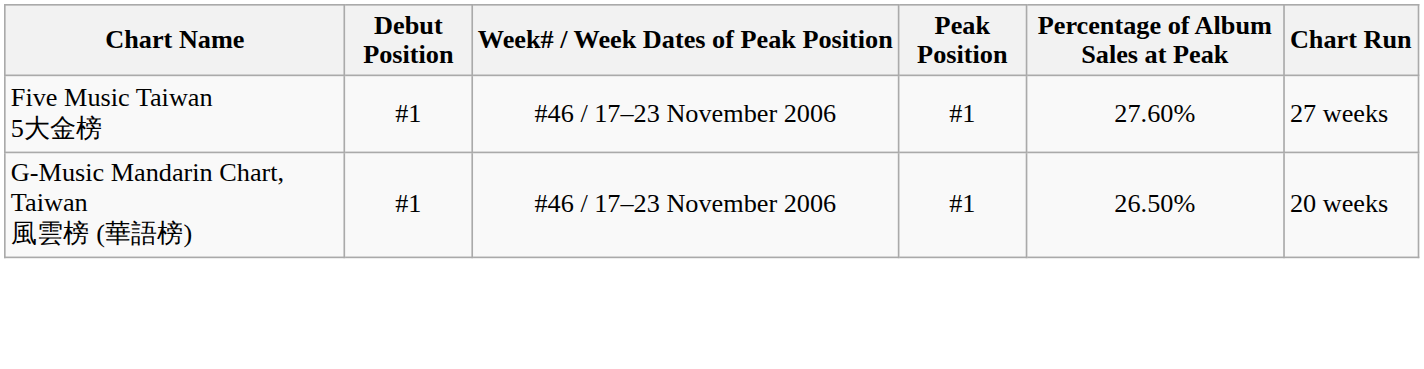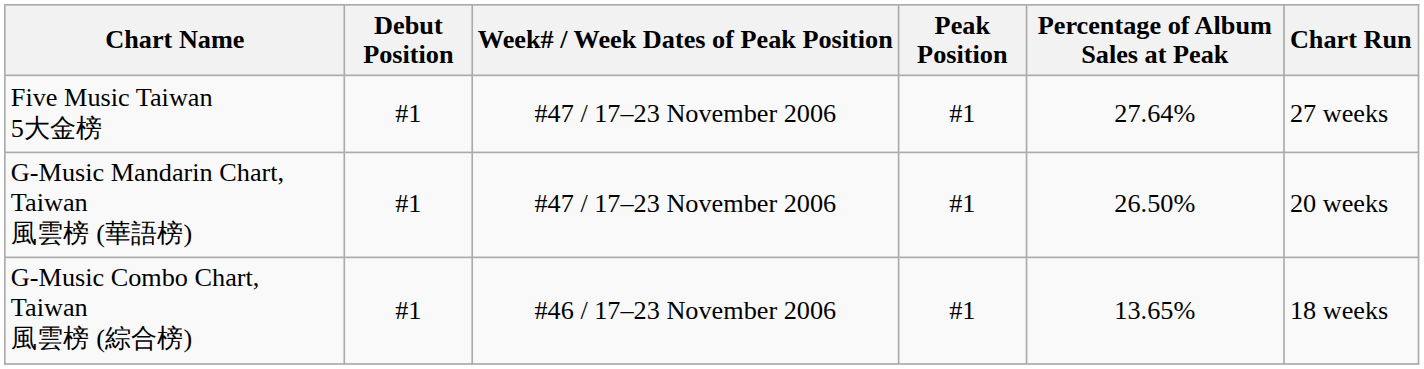Five Music Taiwan 5大金榜 | Week# / Week Dates of Peak Position: #46 / 17–23 November 2006 -> #47 / 17–23 November 2006
Five Music Taiwan 5大金榜 | Percentage of Album Sales at Peak: 27.60% -> 27.64%
G-Music Mandarin Chart, Taiwan 風雲榜 (華語榜) | Week# / Week Dates of Peak Position: #46 / 17–23 November 2006 -> #47 / 17–23 November 2006
+ row: G-Music Combo Chart, Taiwan 風雲榜 (綜合榜) | #1 | #46 / 17–23 November 2006 | #1 | 13.65% | 18 weeks
